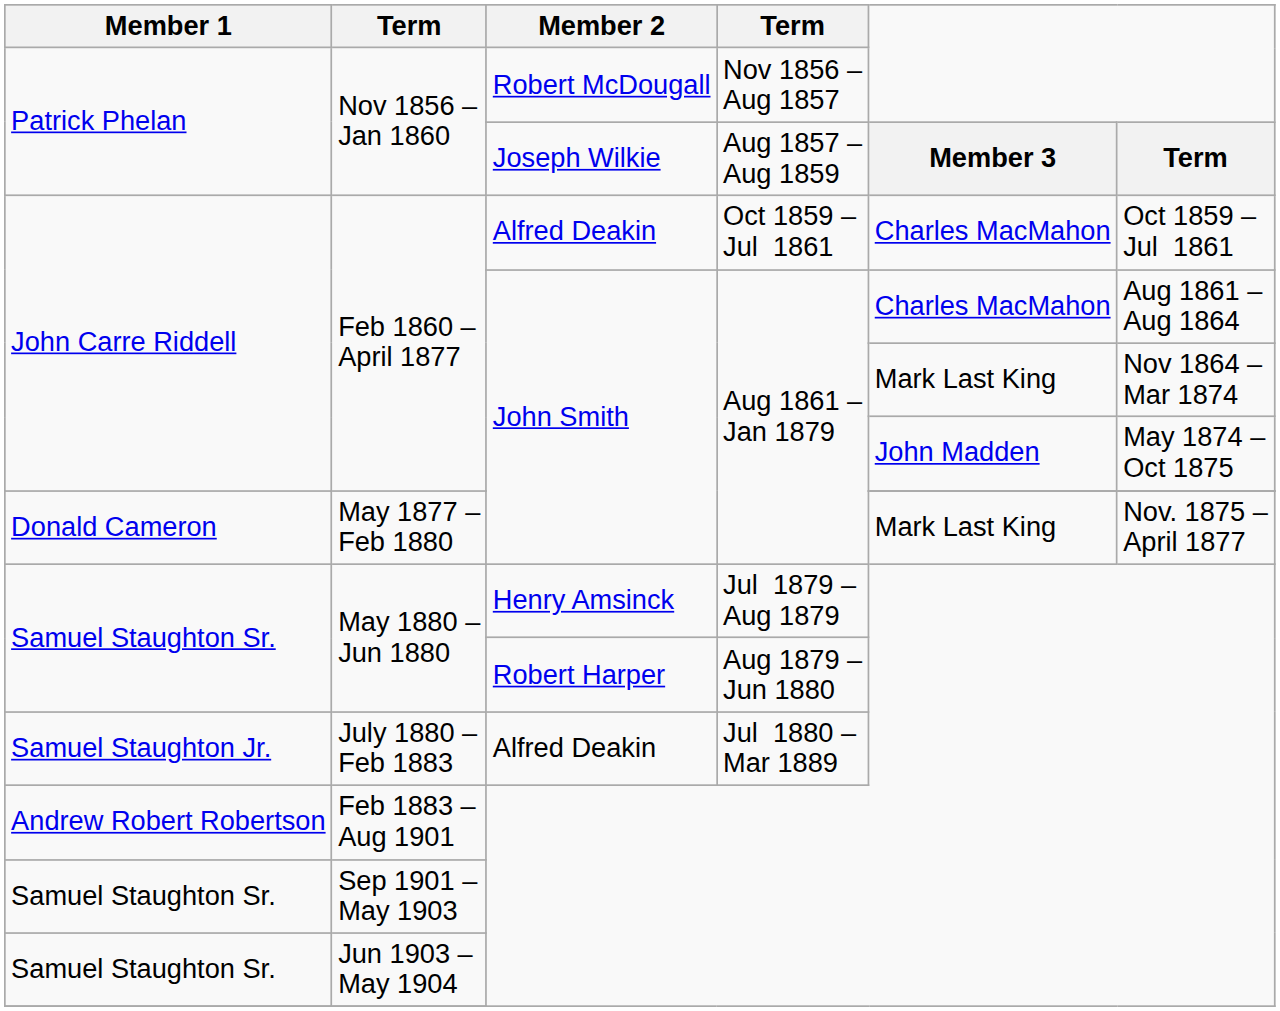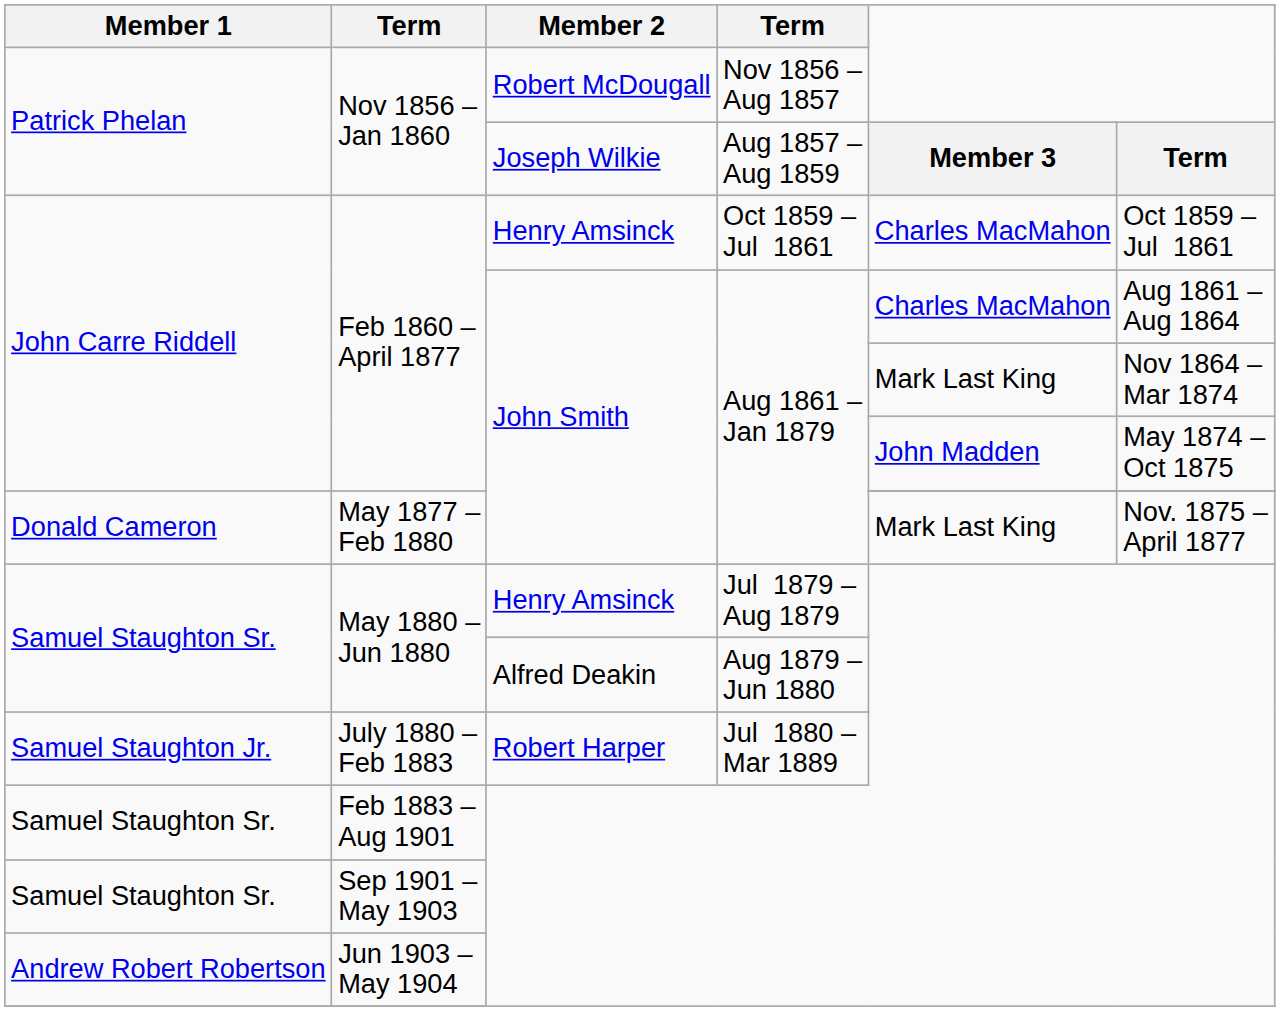Feb 1860 – April 1877 / Oct 1859 – Jul 1861 | Member 2: Alfred Deakin -> Henry Amsinck
May 1880 – Jun 1880 / Aug 1879 – Jun 1880 | Member 2: Robert Harper -> Alfred Deakin
July 1880 – Feb 1883 | Member 2: Alfred Deakin -> Robert Harper
Feb 1883 – Aug 1901 | Member 1: Andrew Robert Robertson -> Samuel Staughton Sr.
Jun 1903 – May 1904 | Member 1: Samuel Staughton Sr. -> Andrew Robert Robertson
